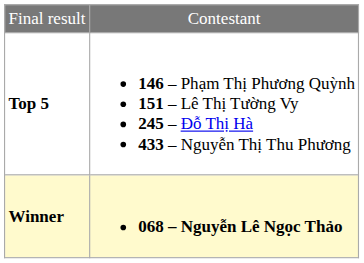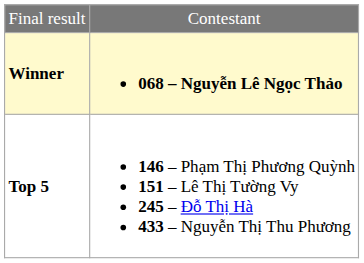rows swapped: Winner <-> Top 5
